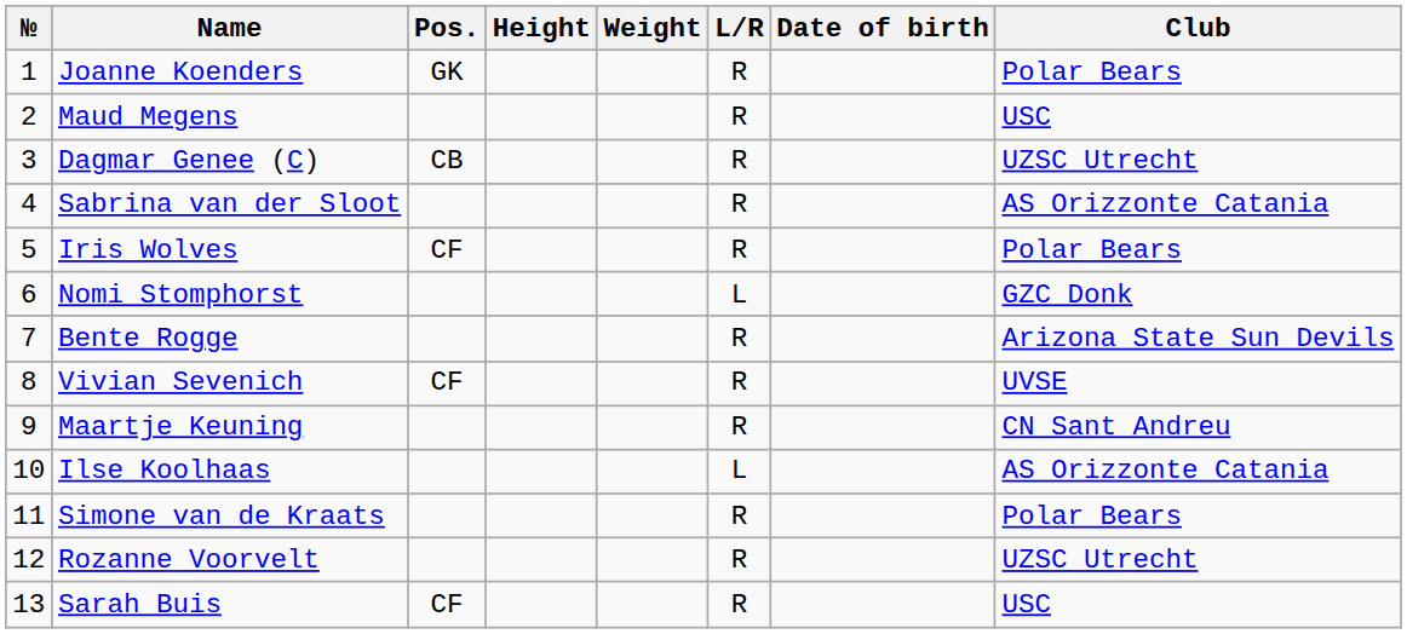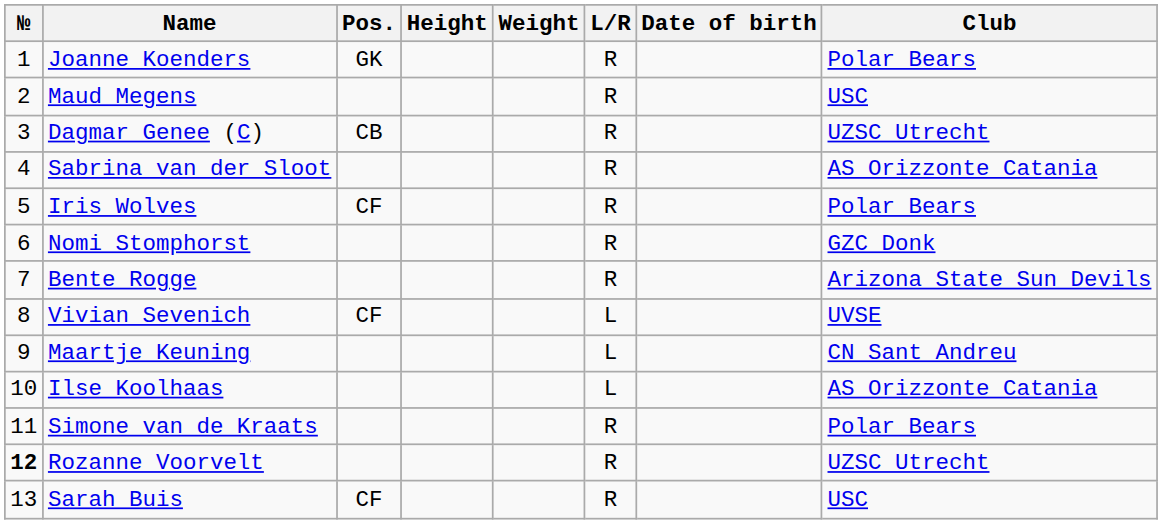Nomi Stomphorst | L/R: L -> R
Vivian Sevenich | L/R: R -> L
Maartje Keuning | L/R: R -> L
Rozanne Voorvelt | №: normal -> bold
